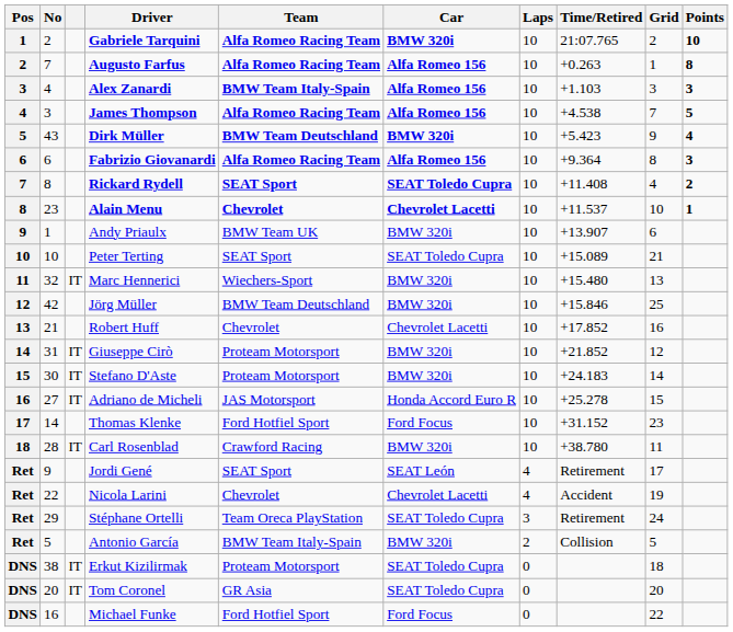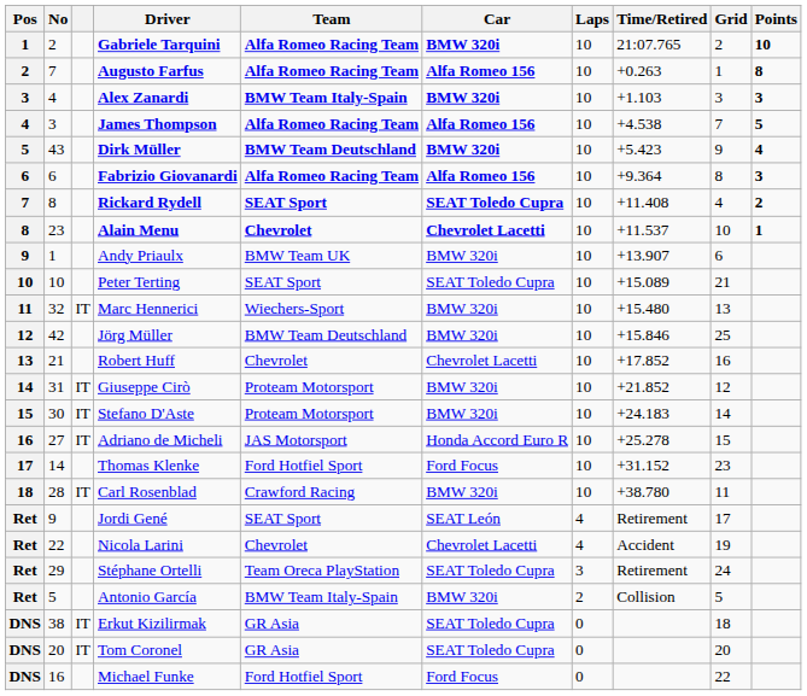Alex Zanardi | Car: Alfa Romeo 156 -> BMW 320i
Erkut Kizilirmak | Team: Proteam Motorsport -> GR Asia
